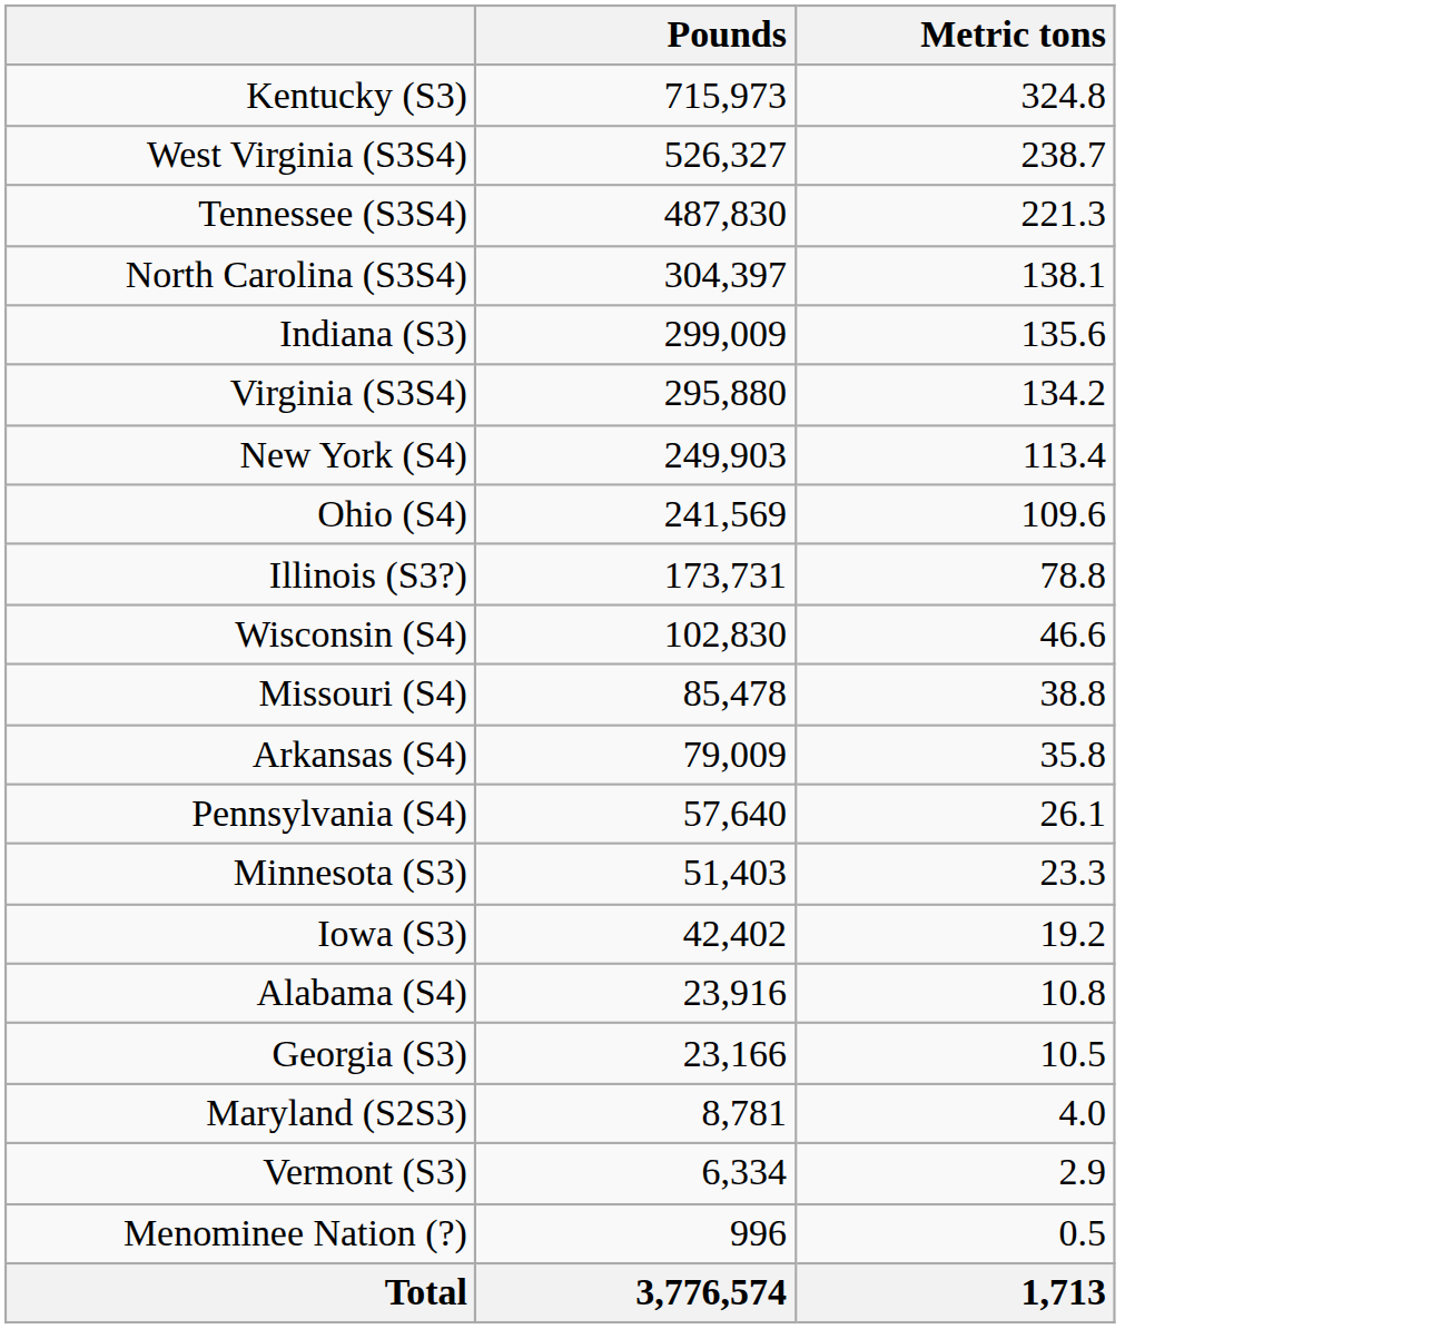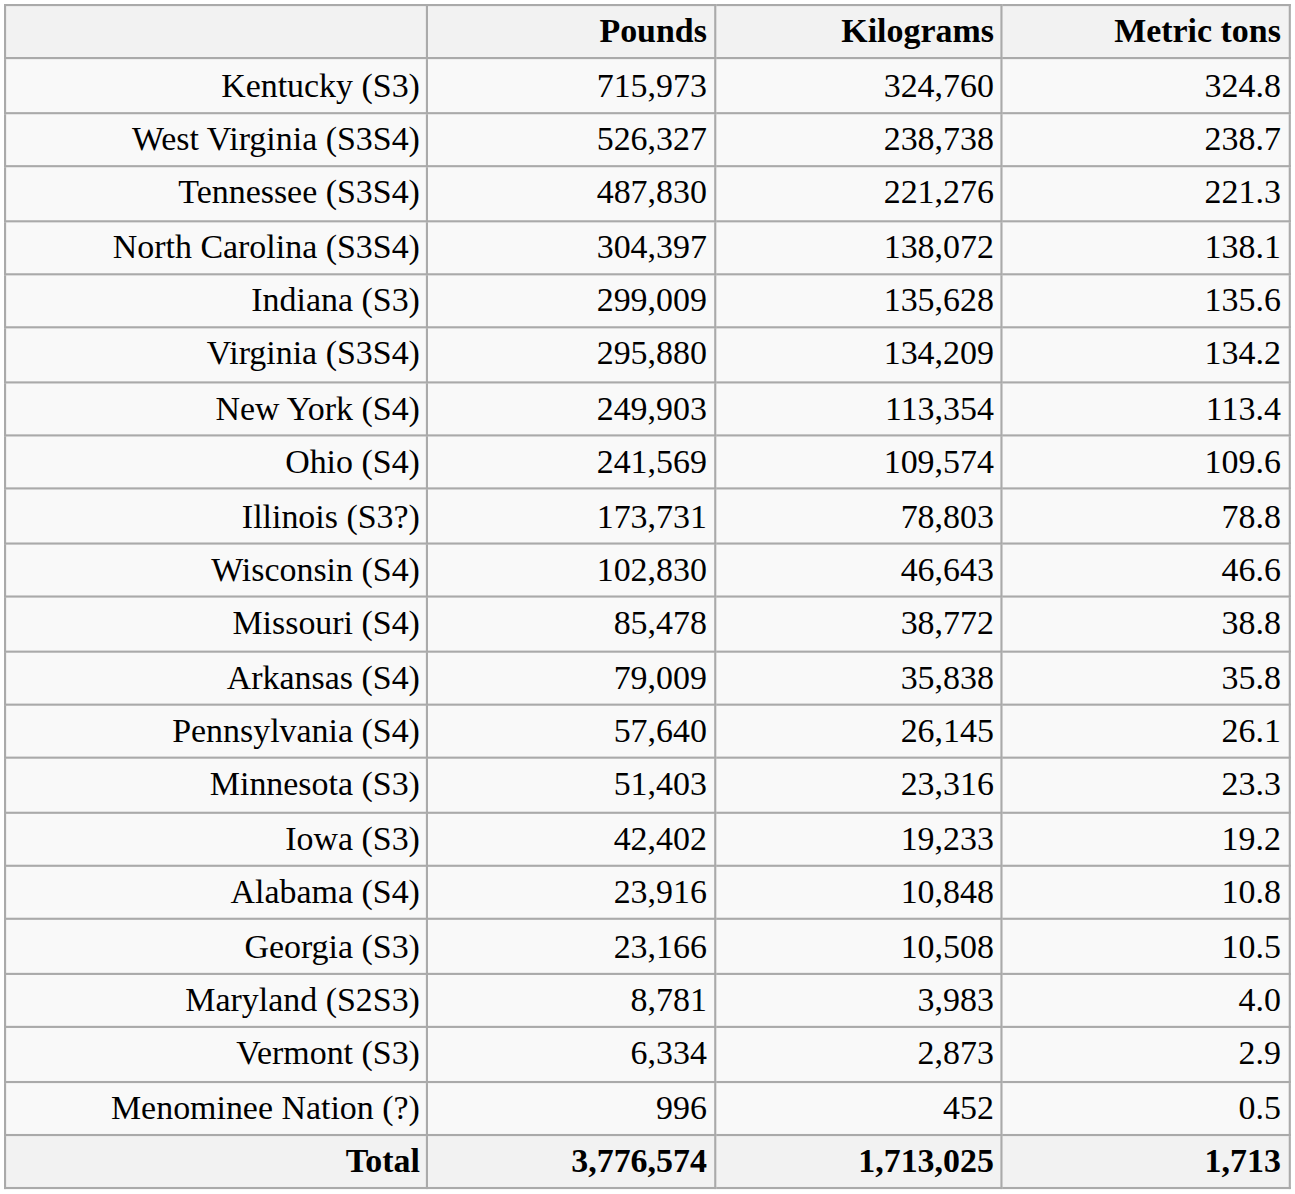+ column: Kilograms | 324,760 | 238,738 | 221,276 | 138,072 | 135,628 | 134,209 | 113,354 | 109,574 | 78,803 | 46,643 | 38,772 | 35,838 | 26,145 | 23,316 | 19,233 | 10,848 | 10,508 | 3,983 | 2,873 | 452 | 1,713,025
